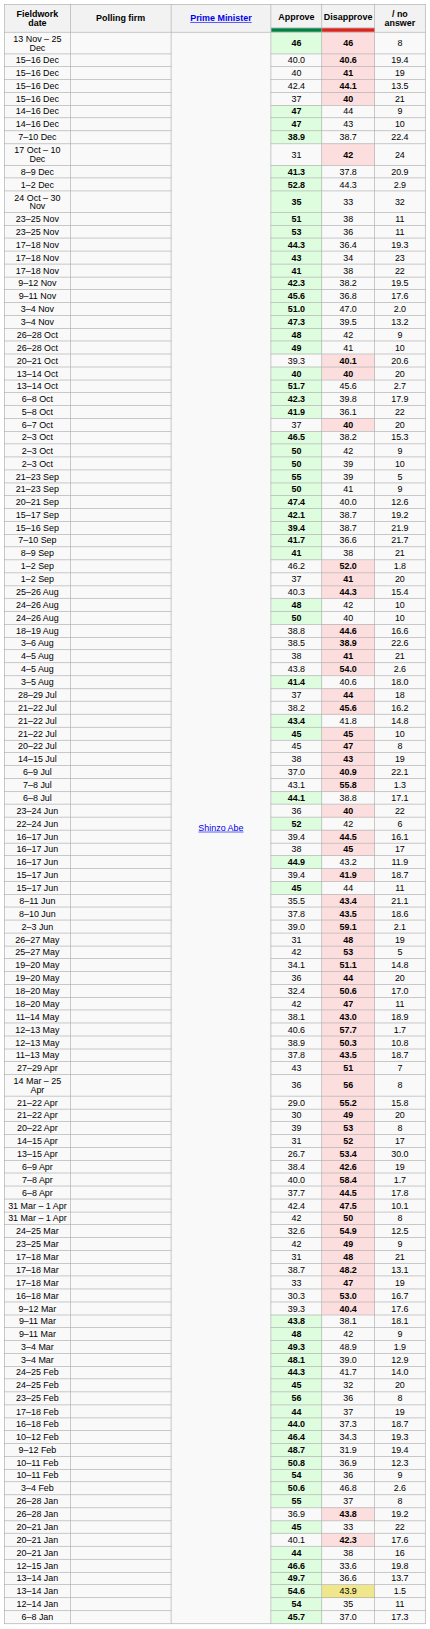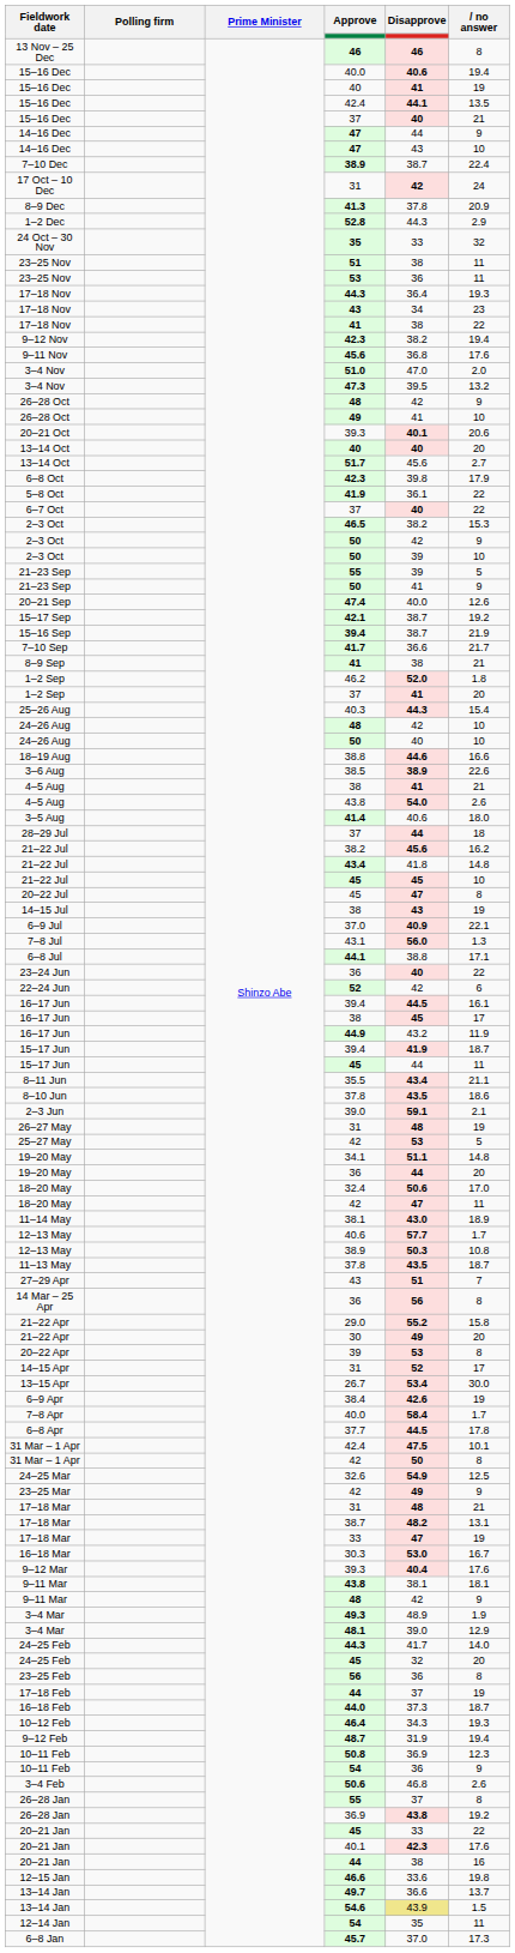9–12 Nov | no answer: 19.5 -> 19.4
6–7 Oct | no answer: 20 -> 22
7–8 Jul | Disapprove: 55.8 -> 56.0
